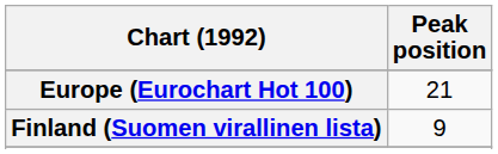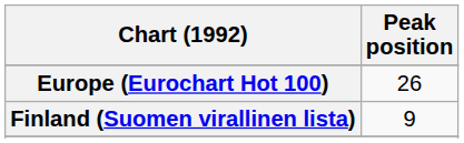Europe (Eurochart Hot 100) | Peak position: 21 -> 26
